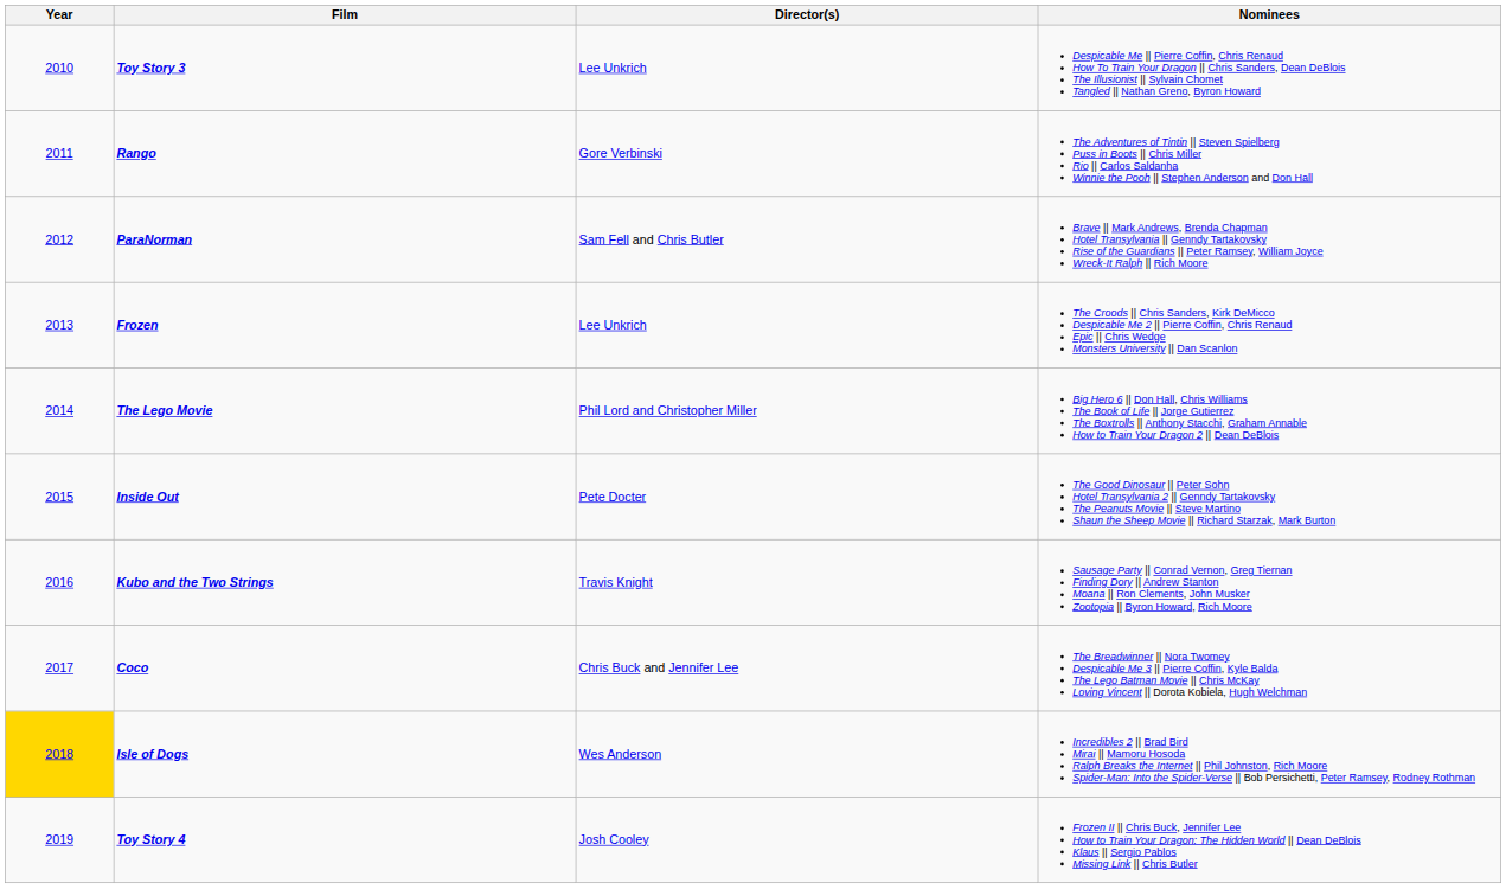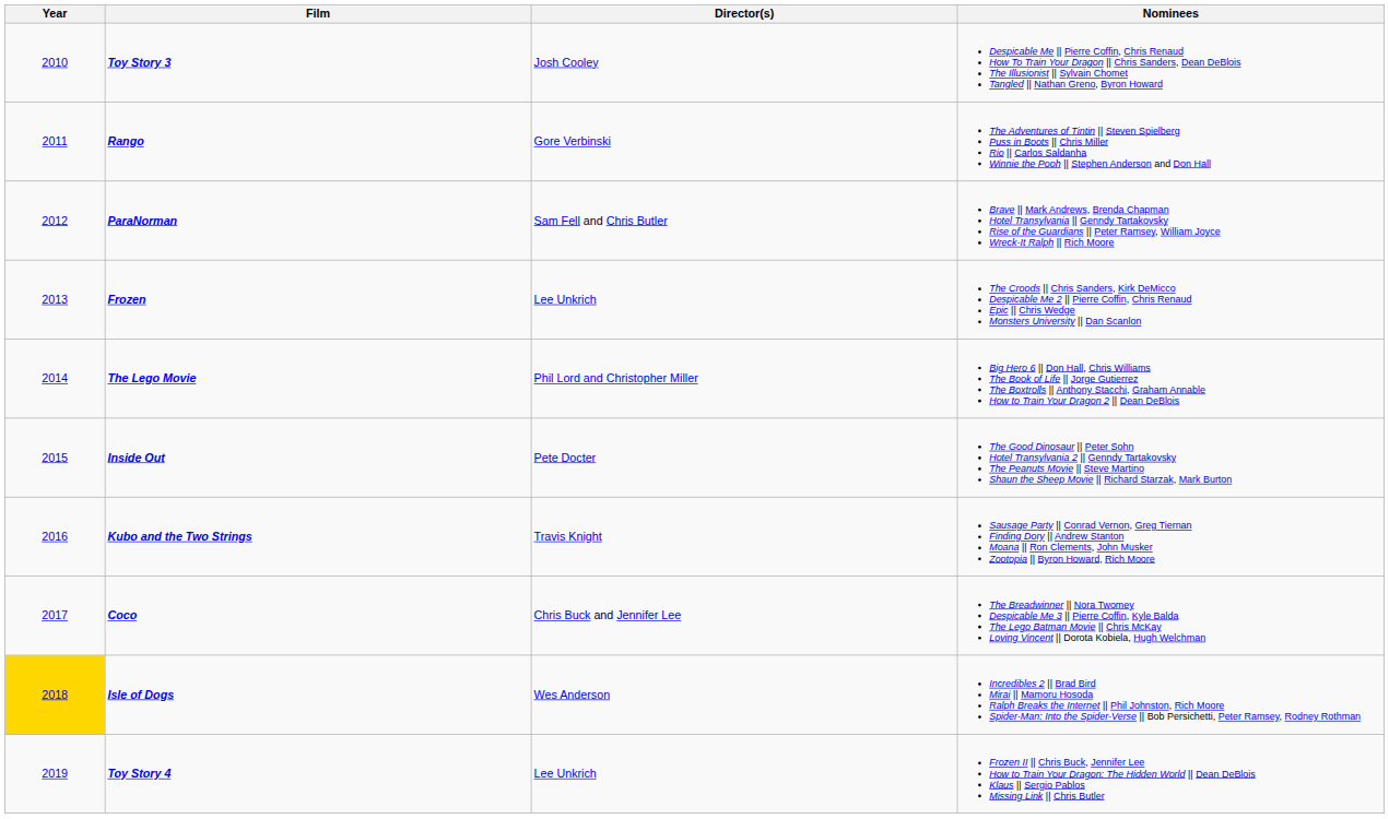Toy Story 3 | Director(s): Lee Unkrich -> Josh Cooley
Toy Story 4 | Director(s): Josh Cooley -> Lee Unkrich
